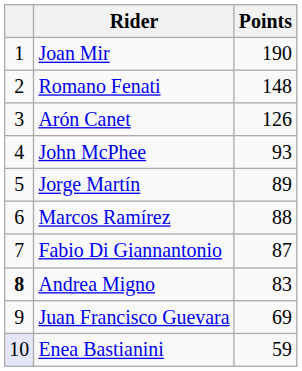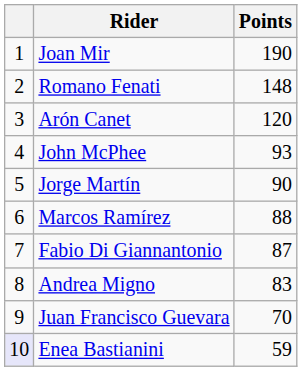Arón Canet | Points: 126 -> 120
Jorge Martín | Points: 89 -> 90
Andrea Migno | column 1: bold -> normal
Juan Francisco Guevara | Points: 69 -> 70
